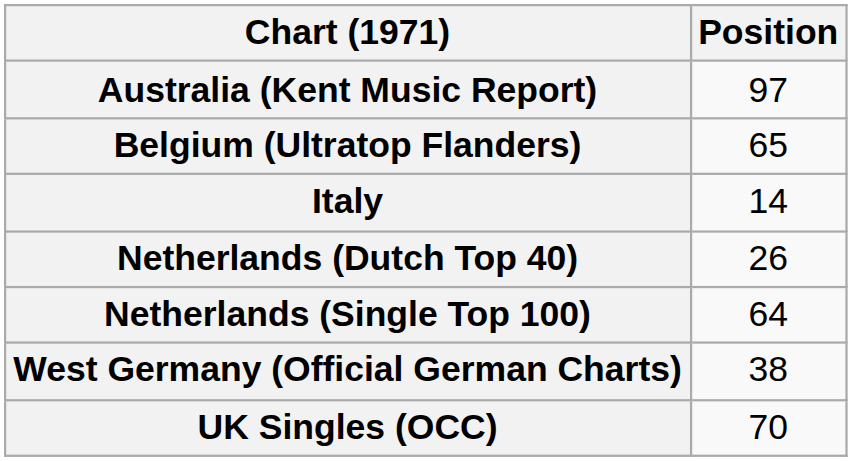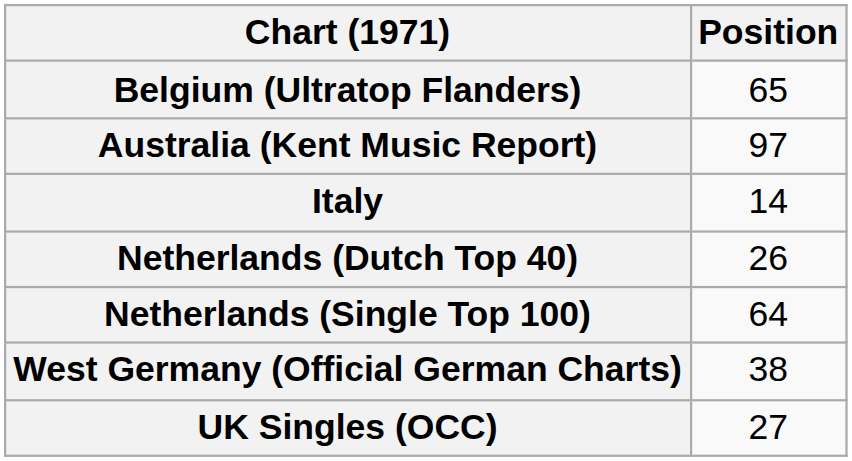rows swapped: Australia (Kent Music Report) <-> Belgium (Ultratop Flanders)
UK Singles (OCC) | Position: 70 -> 27
